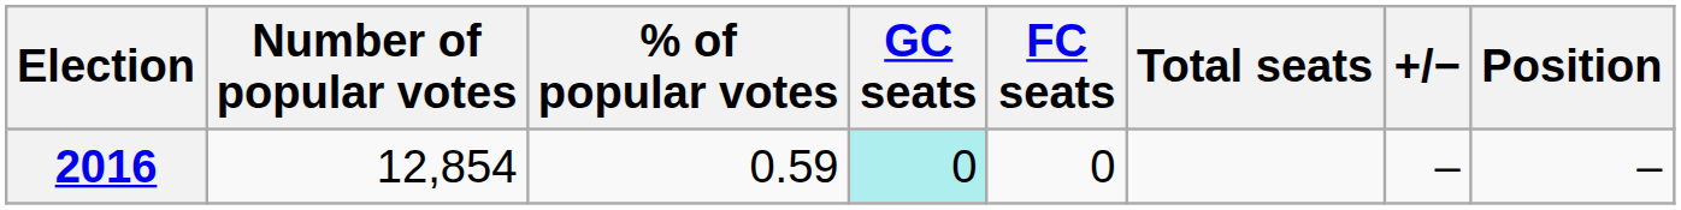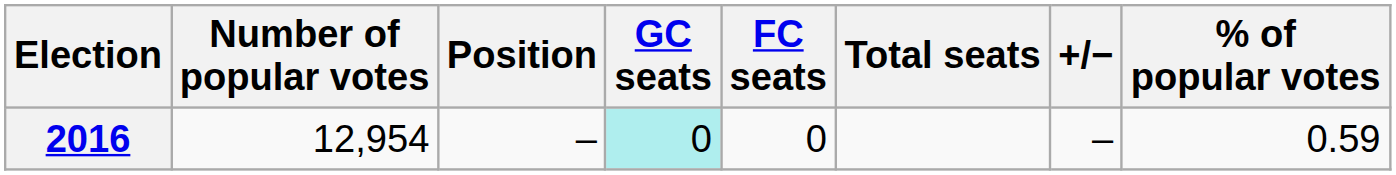columns swapped: % of popular votes <-> Position
2016 | Number of popular votes: 12,854 -> 12,954
